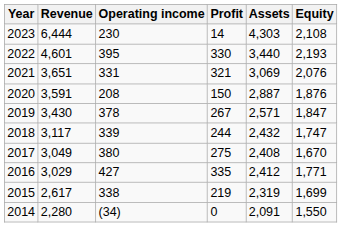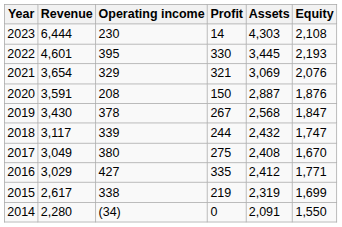2022 | Assets: 3,440 -> 3,445
2021 | Revenue: 3,651 -> 3,654
2021 | Operating income: 331 -> 329
2019 | Assets: 2,571 -> 2,568
